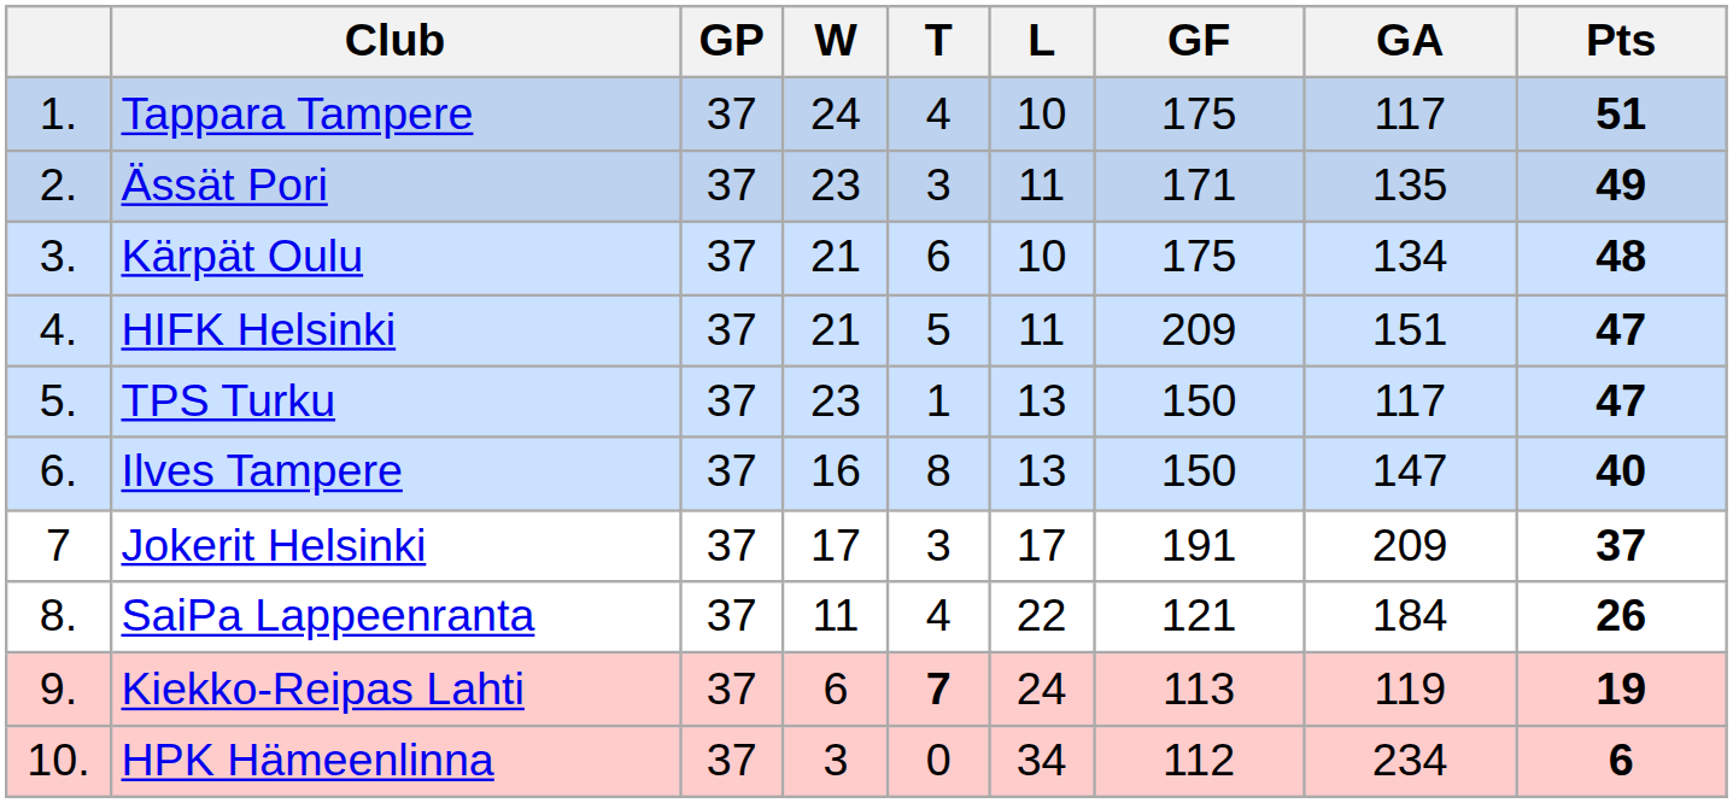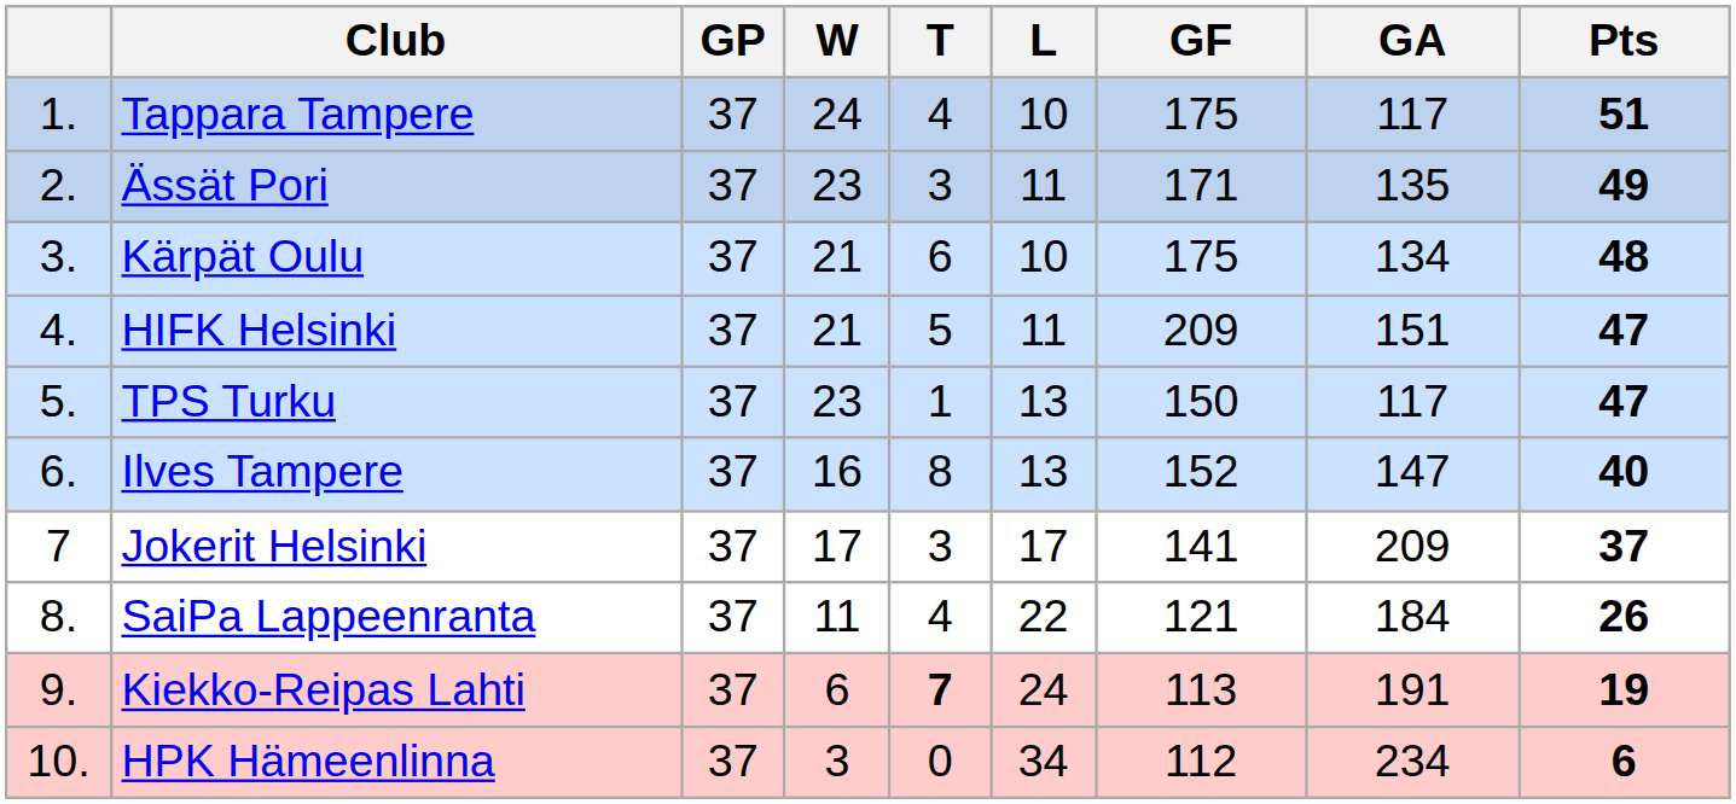Ilves Tampere | GF: 150 -> 152
Jokerit Helsinki | GF: 191 -> 141
Kiekko-Reipas Lahti | GA: 119 -> 191
